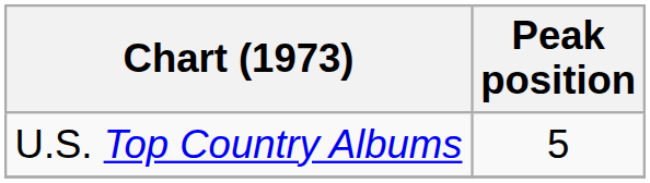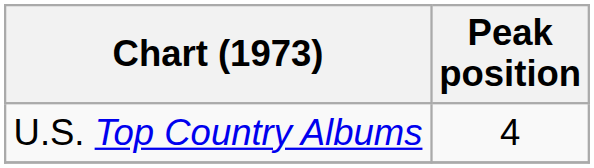U.S. Top Country Albums | Peak position: 5 -> 4
